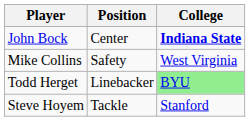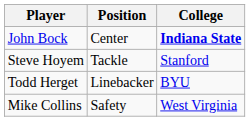rows swapped: Mike Collins <-> Steve Hoyem
Todd Herget | College: lightgreen background -> no background
